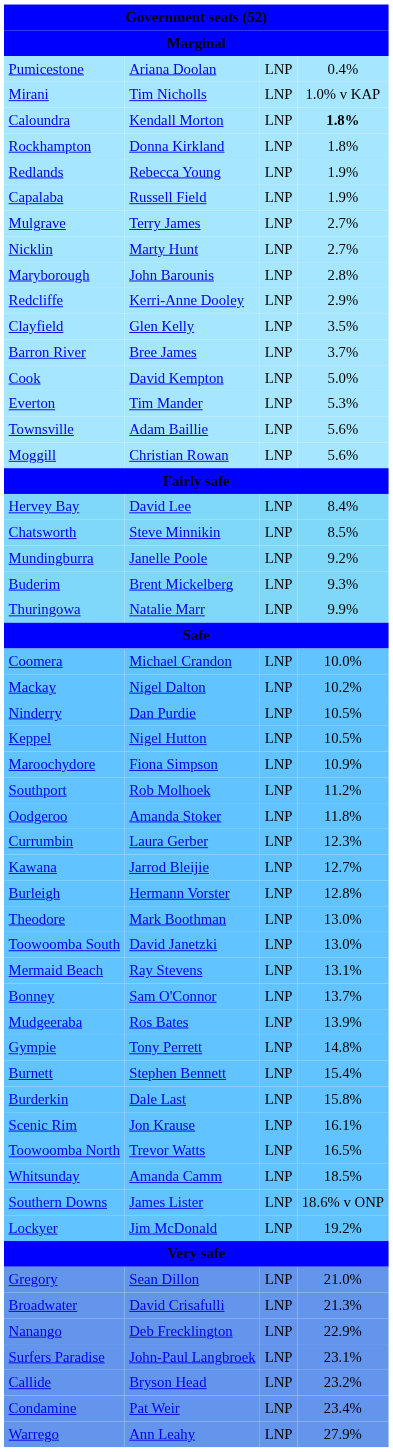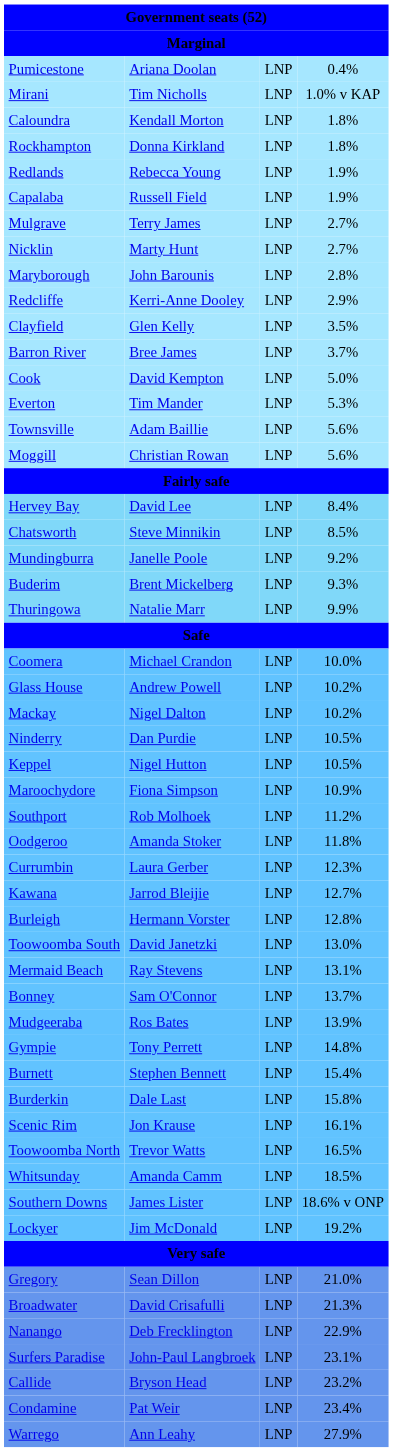Caloundra | column 4: bold -> normal
+ row: Glass House | Andrew Powell | LNP | 10.2%
- row: Theodore | Mark Boothman | LNP | 13.0%
